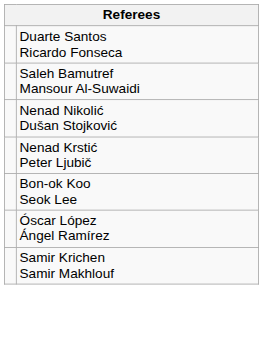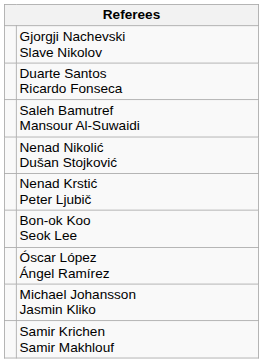+ row: Gjorgji Nachevski Slave Nikolov
+ row: Michael Johansson Jasmin Kliko
